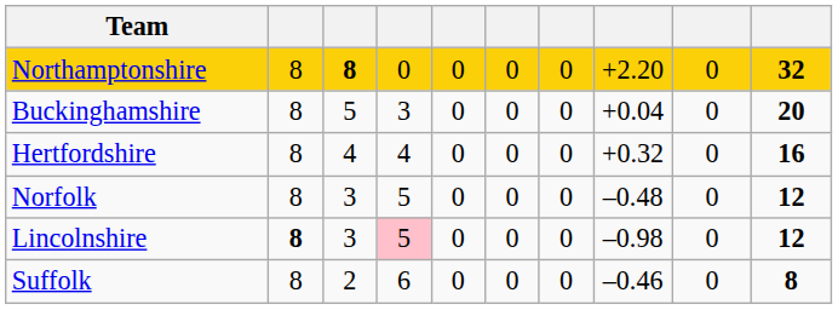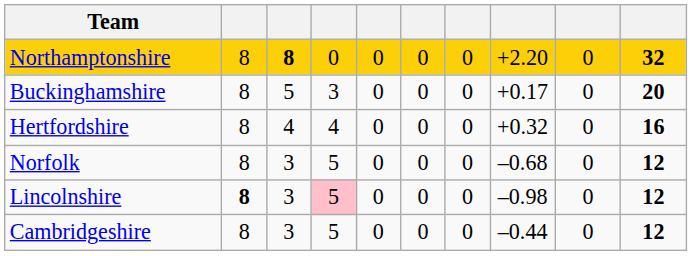Buckinghamshire | column 8: +0.04 -> +0.17
Norfolk | column 8: –0.48 -> –0.68
+ row: Cambridgeshire | 8 | 3 | 5 | 0 | 0 | 0 | –0.44 | 0 | 12
- row: Suffolk | 8 | 2 | 6 | 0 | 0 | 0 | –0.46 | 0 | 8
